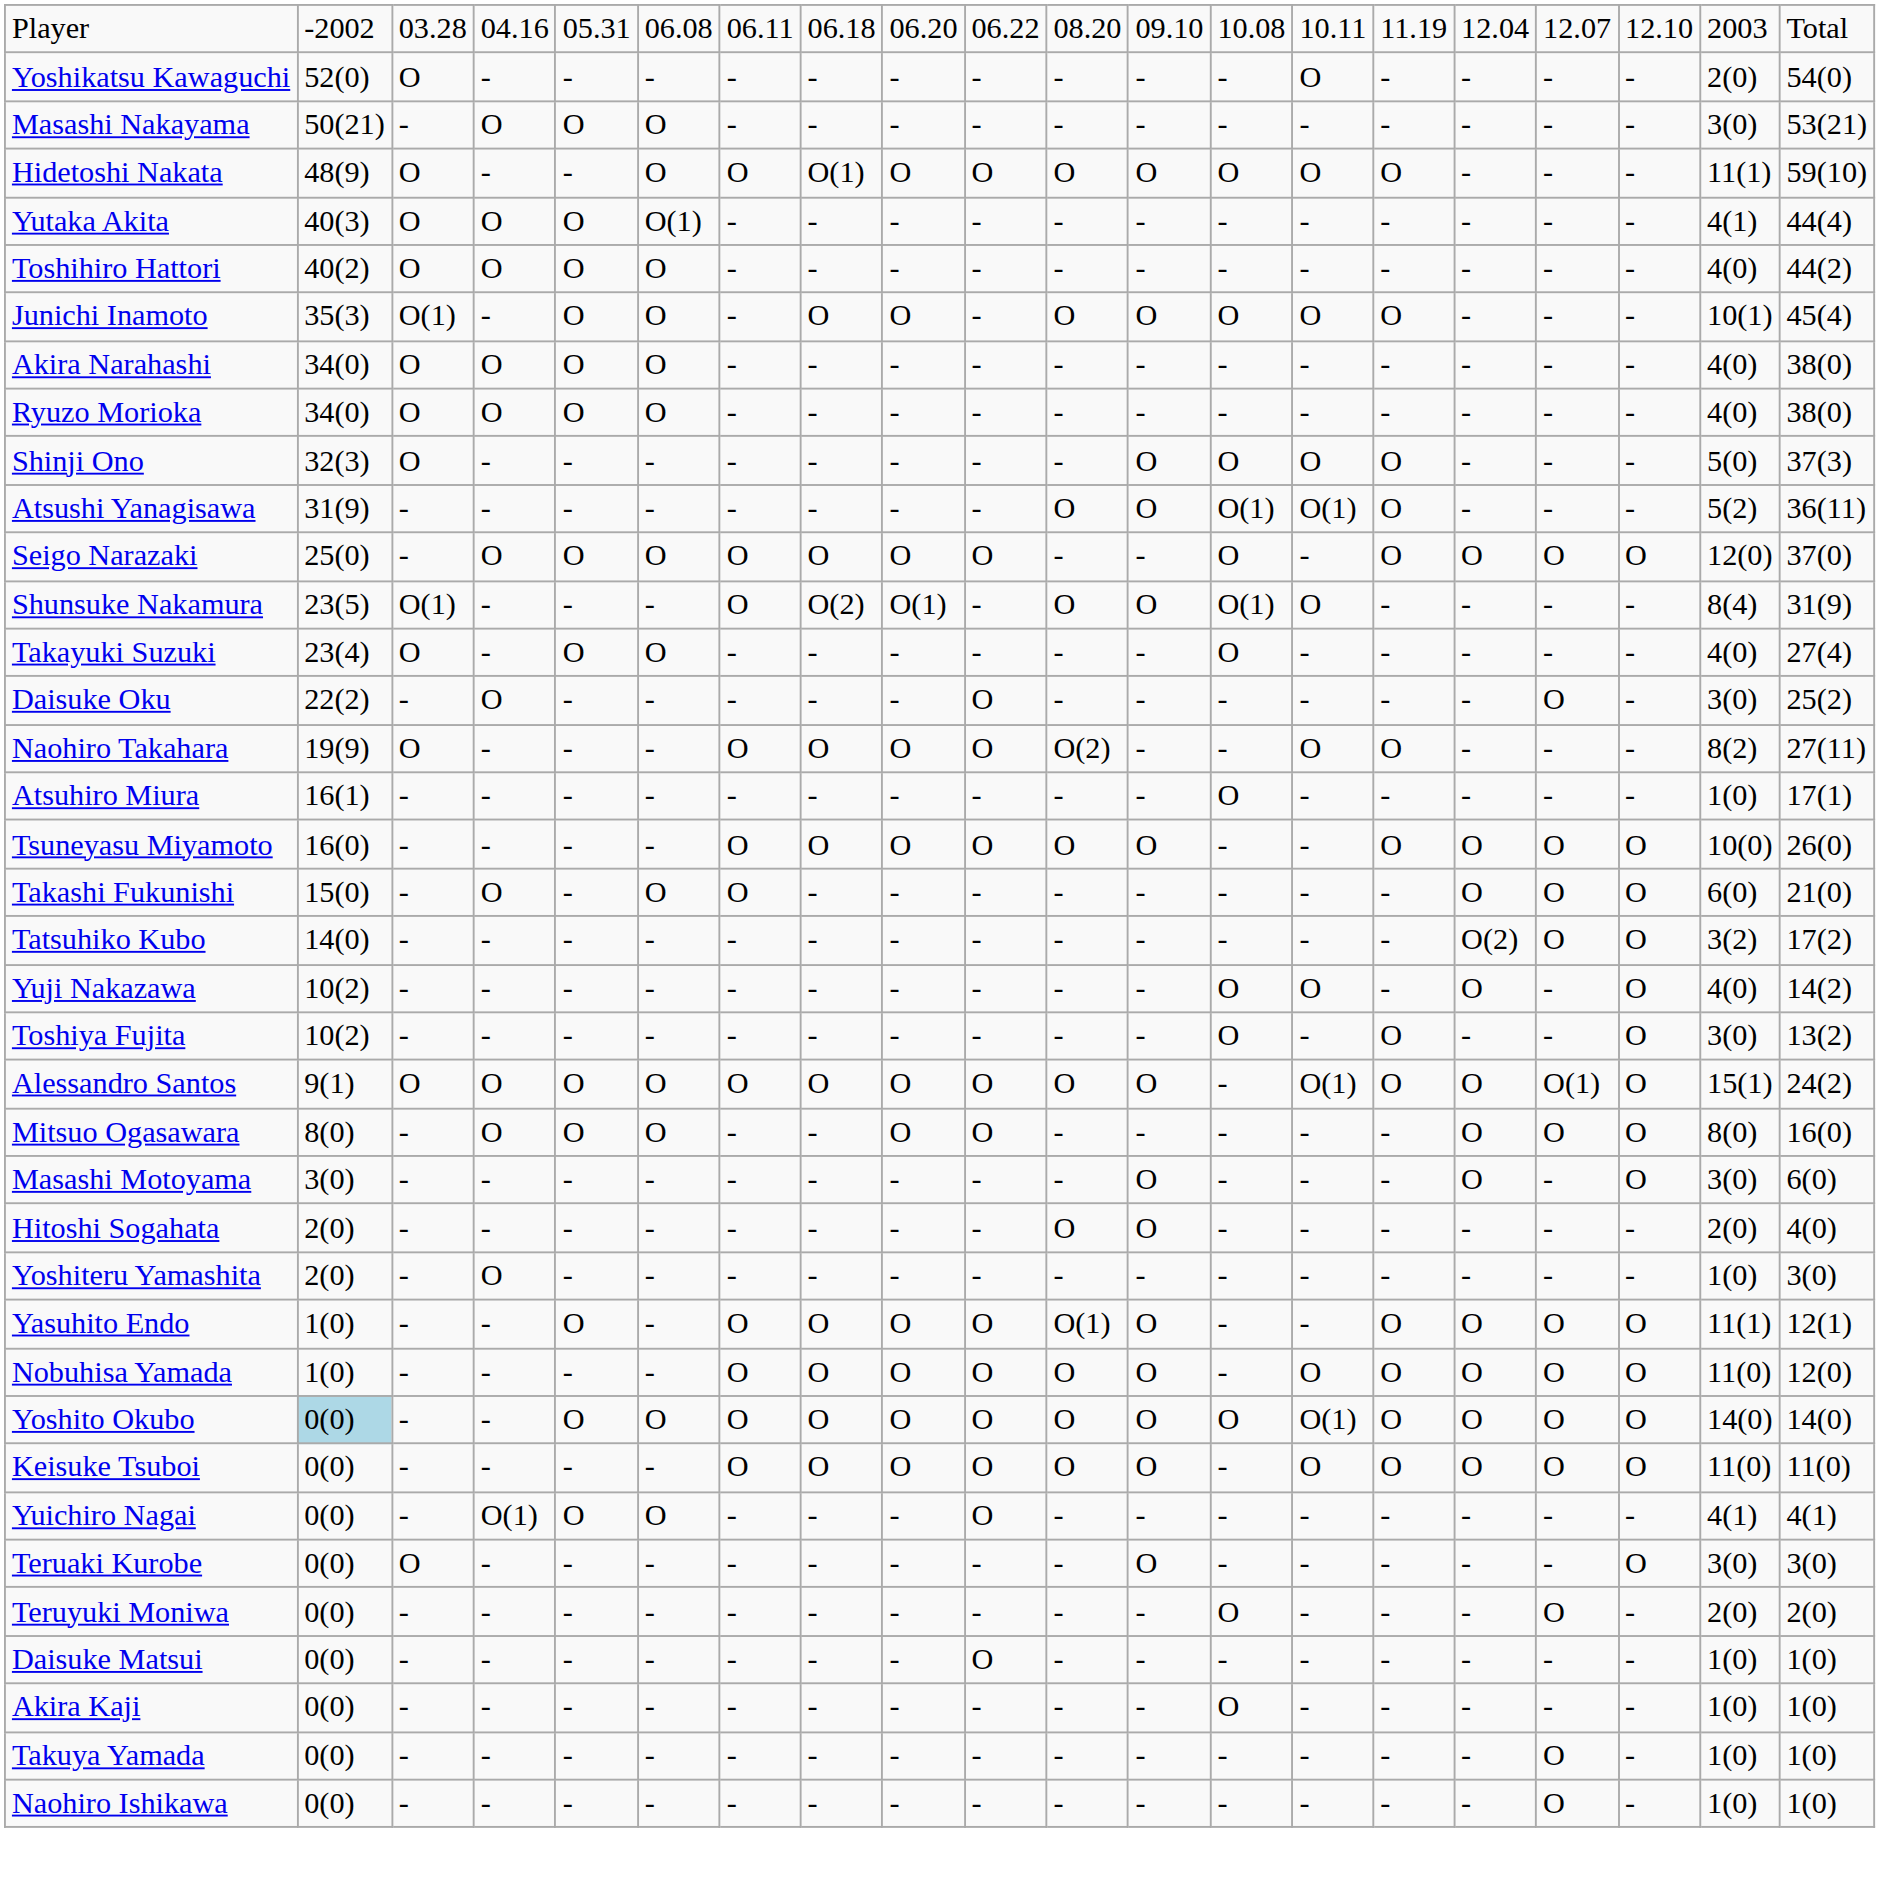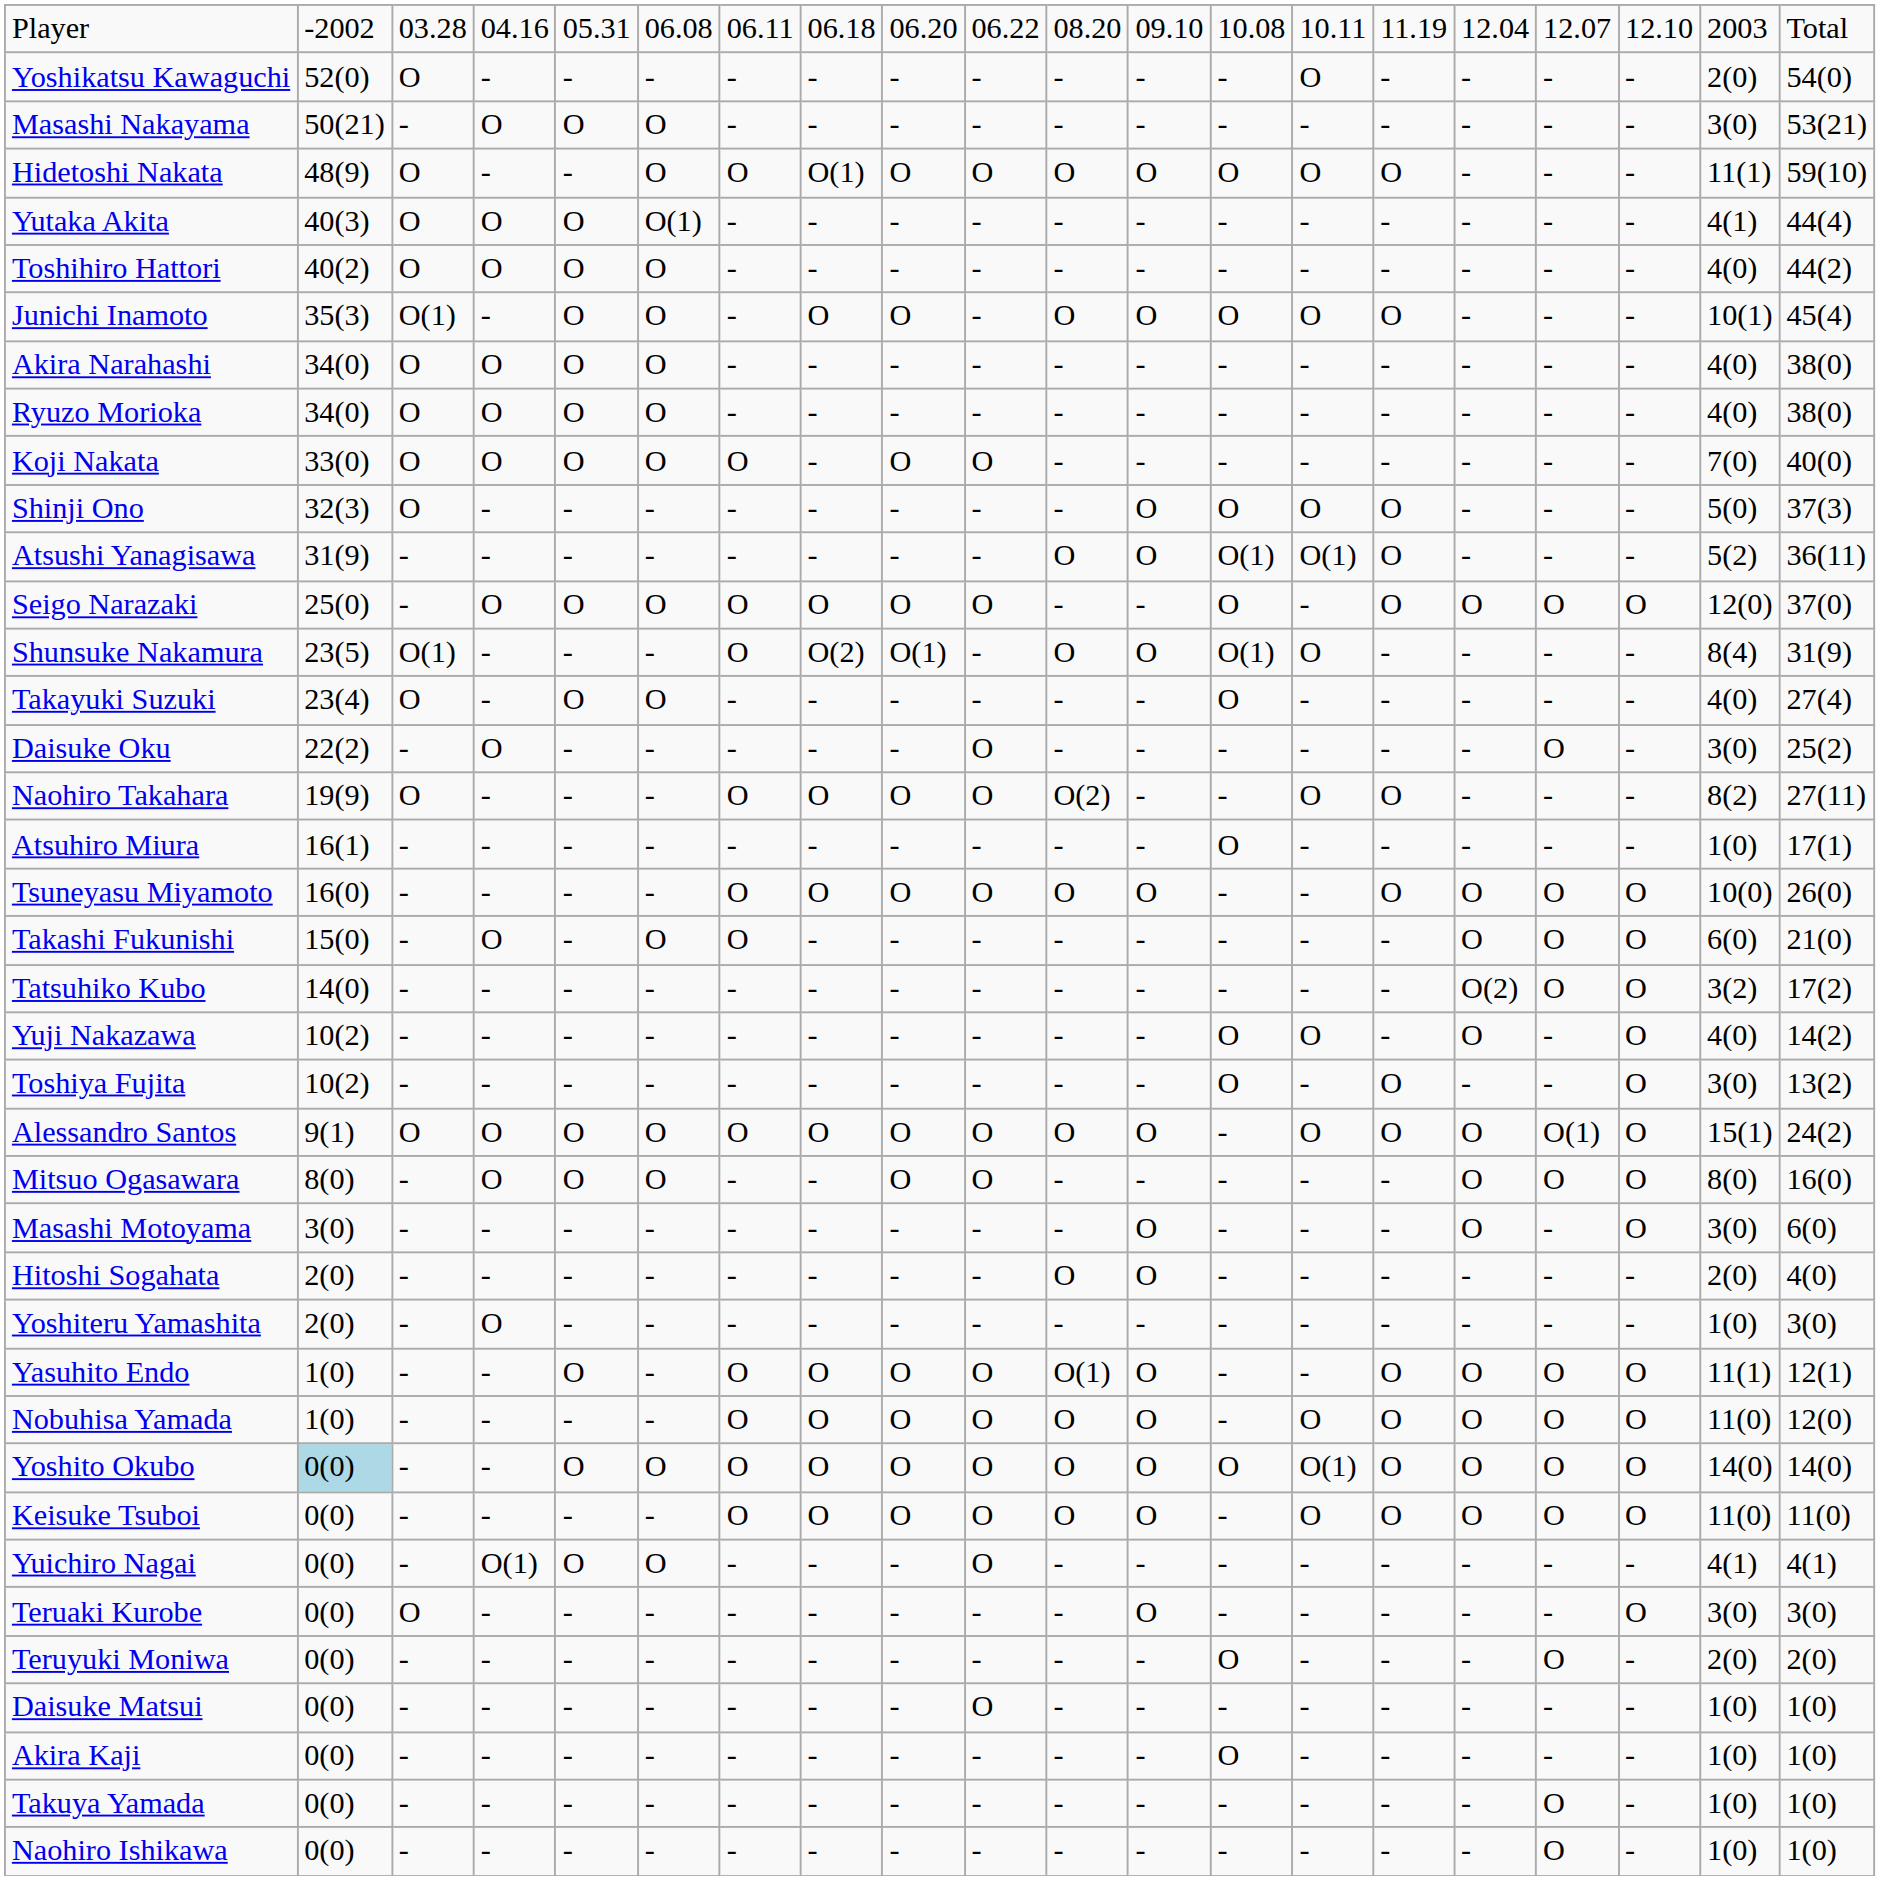+ row: Koji Nakata | 33(0) | O | O | O | O | O | - | O | O | - | - | - | - | - | - | - | - | 7(0) | 40(0)
Alessandro Santos | column 14: O(1) -> O
